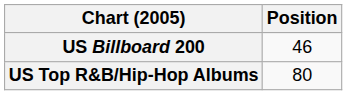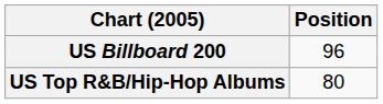US Billboard 200 | Position: 46 -> 96
